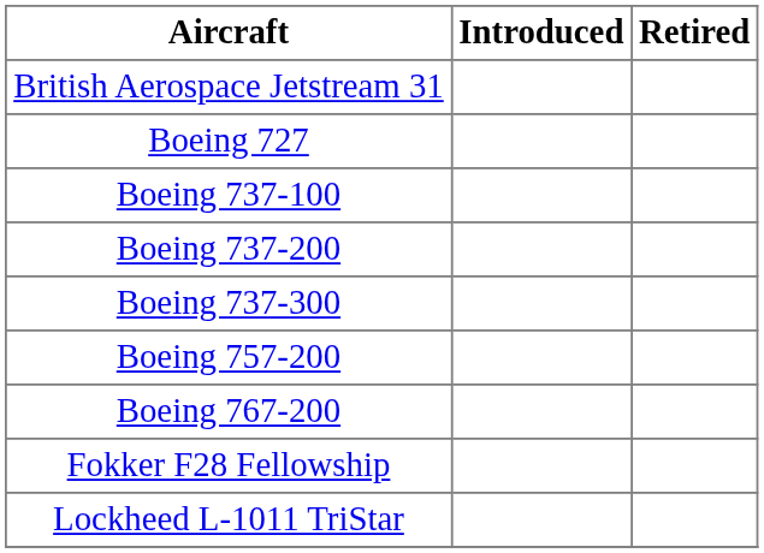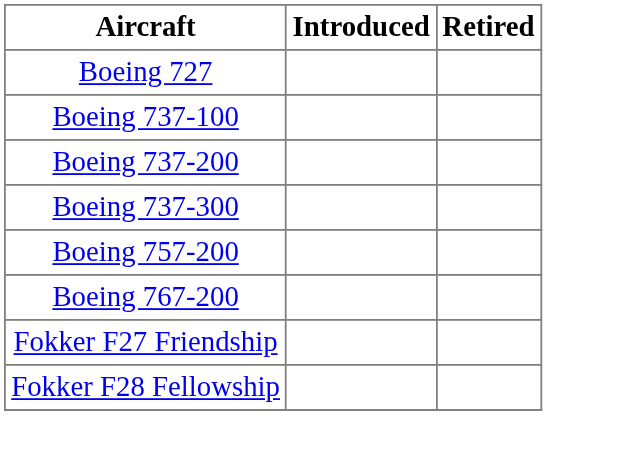- row: British Aerospace Jetstream 31
+ row: Fokker F27 Friendship
- row: Lockheed L-1011 TriStar
